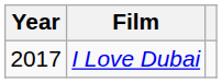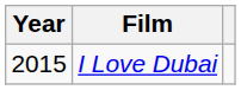I Love Dubai | Year: 2017 -> 2015
